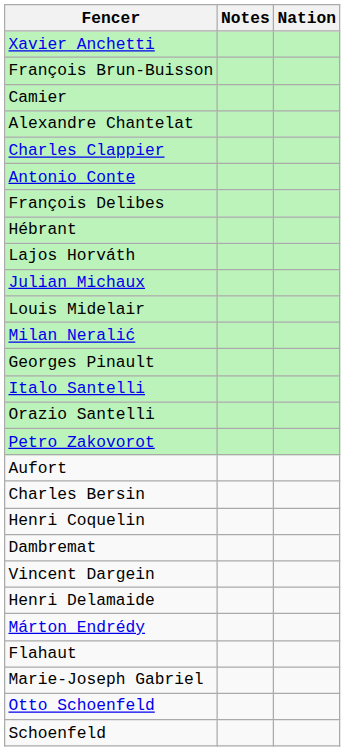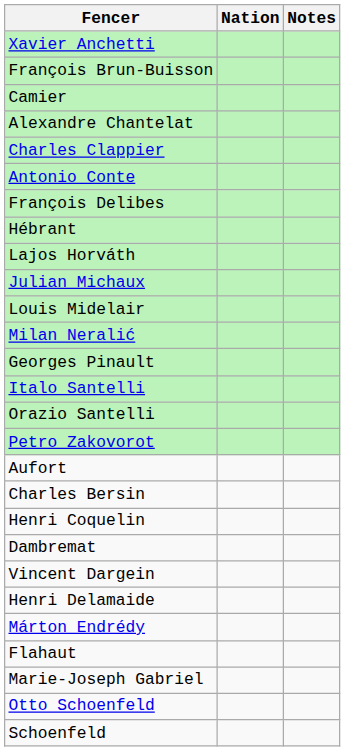columns swapped: Nation <-> Notes
